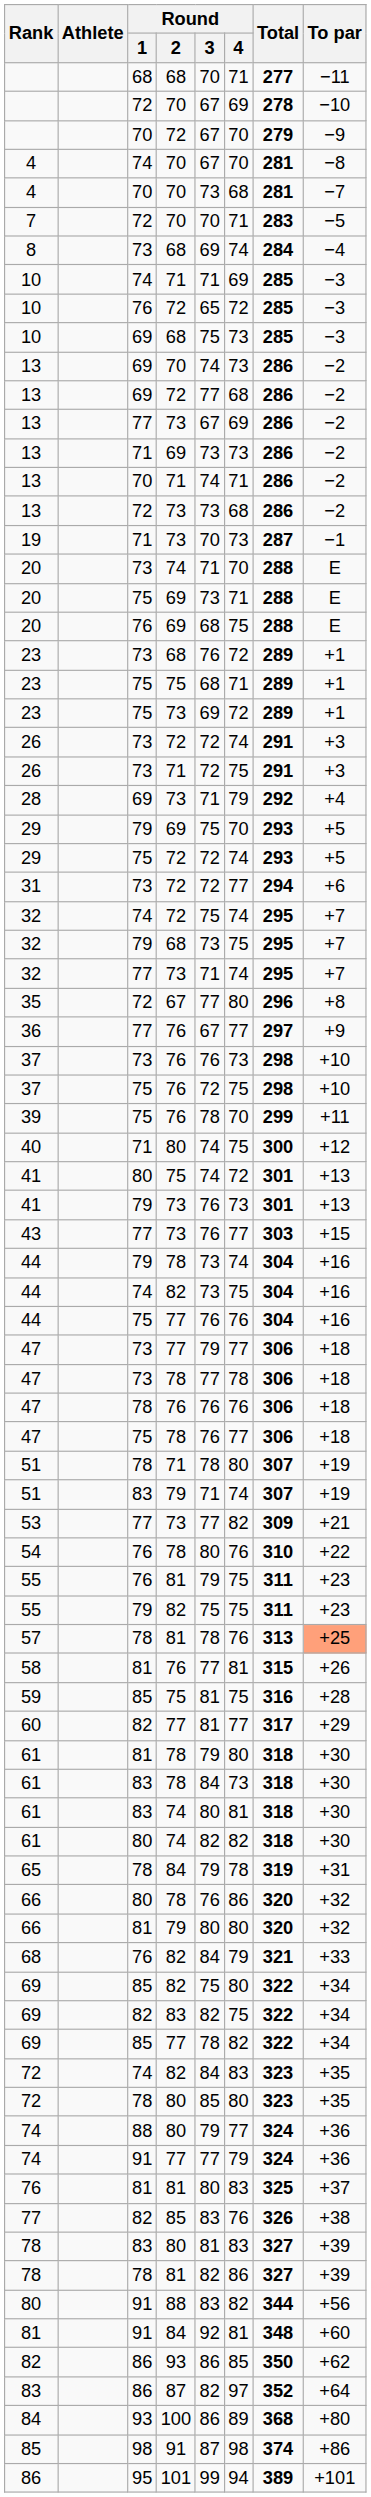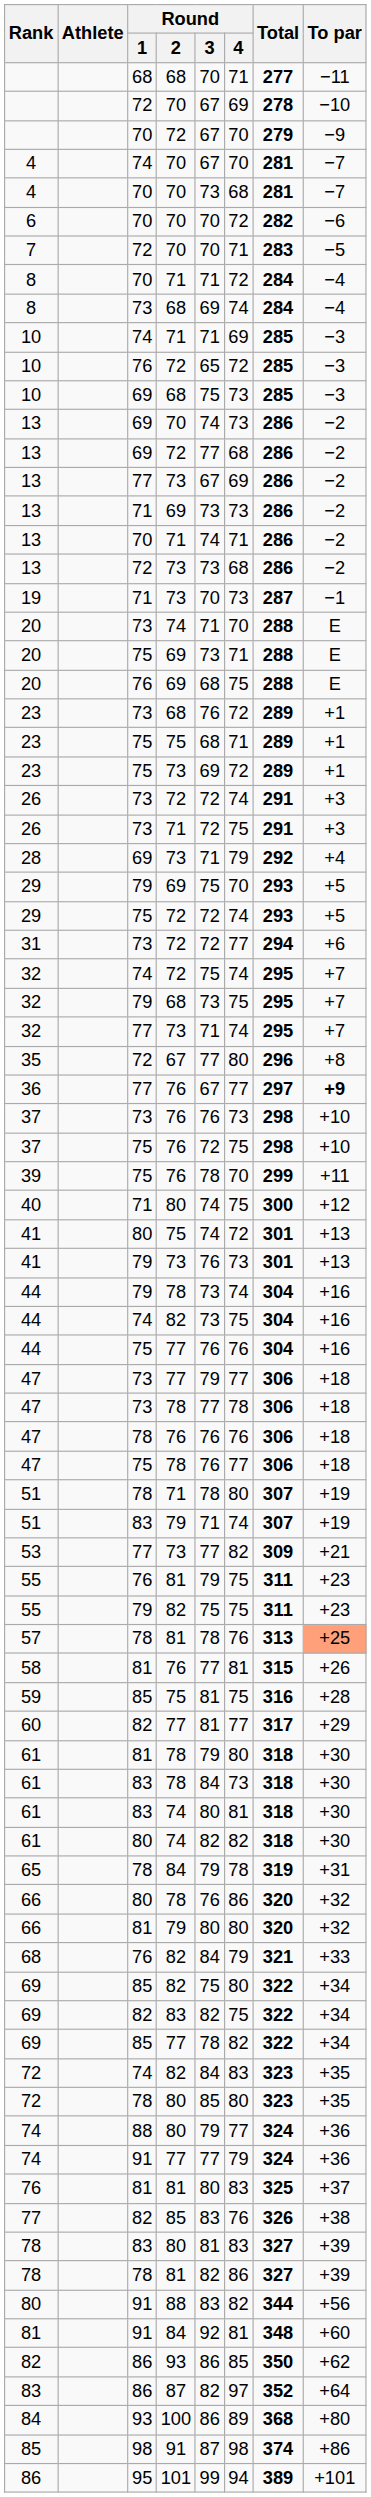4 / 74 | To par: −8 -> −7
+ row: 6 | 70 | 70 | 70 | 72 | 282 | −6
+ row: 8 | 70 | 71 | 71 | 72 | 284 | −4
36 | To par: normal -> bold
- row: 43 | 77 | 73 | 76 | 77 | 303 | +15
- row: 54 | 76 | 78 | 80 | 76 | 310 | +22
